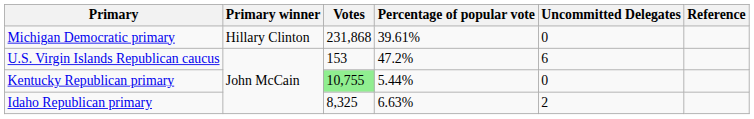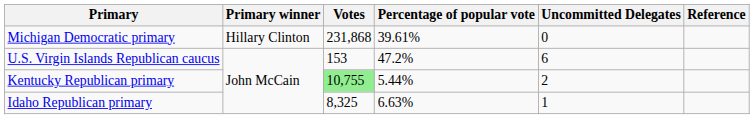Kentucky Republican primary | Uncommitted Delegates: 0 -> 2
Idaho Republican primary | Uncommitted Delegates: 2 -> 1
